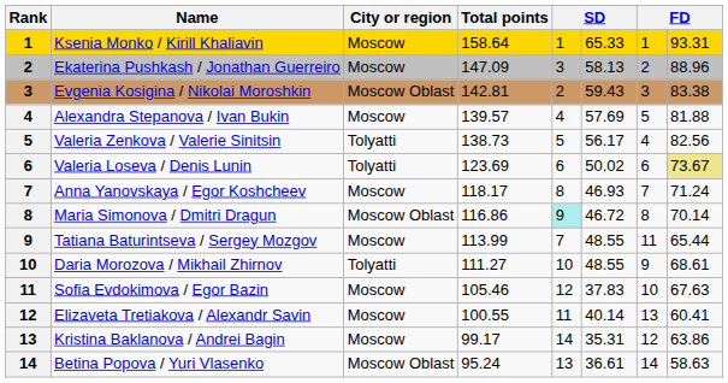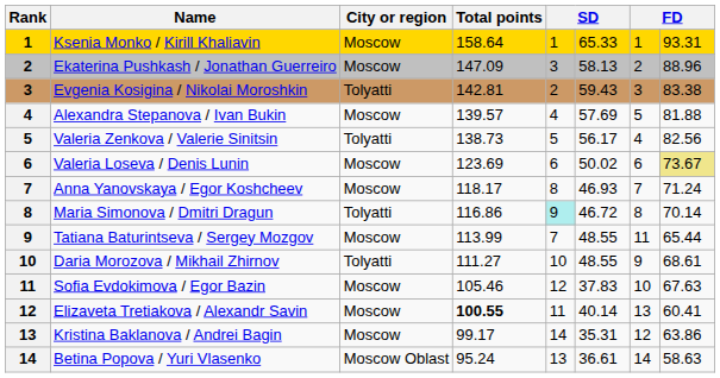Evgenia Kosigina / Nikolai Moroshkin | City or region: Moscow Oblast -> Tolyatti
Valeria Loseva / Denis Lunin | City or region: Tolyatti -> Moscow
Maria Simonova / Dmitri Dragun | City or region: Moscow Oblast -> Tolyatti
Elizaveta Tretiakova / Alexandr Savin | Total points: normal -> bold
